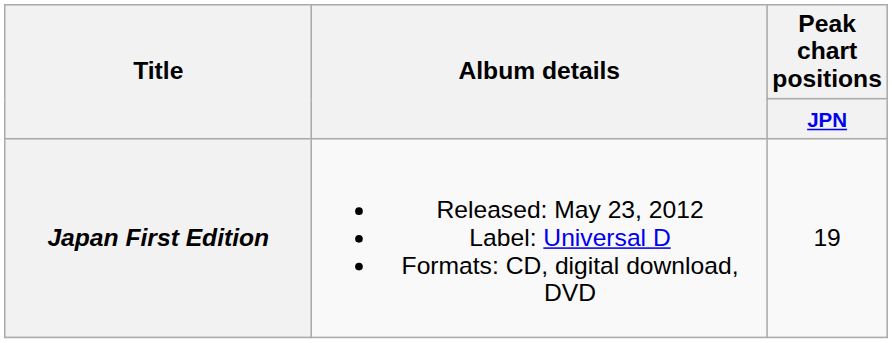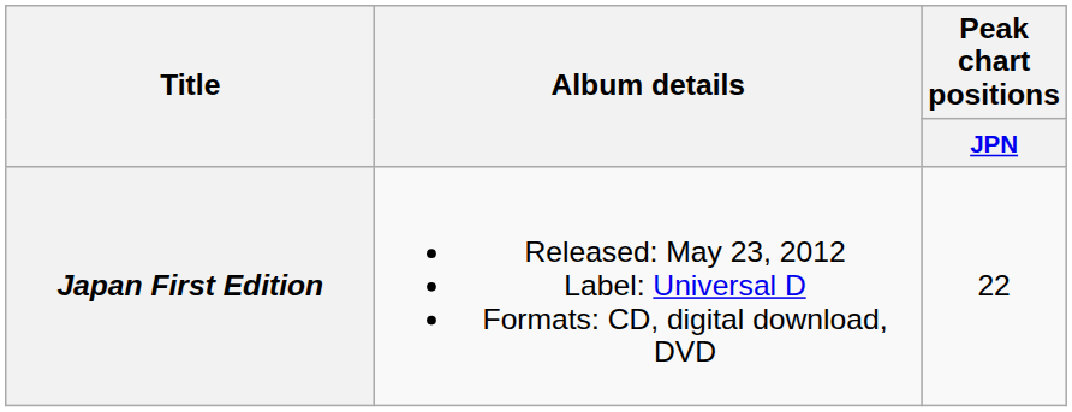Japan First Edition | Peak chart positions / JPN: 19 -> 22
